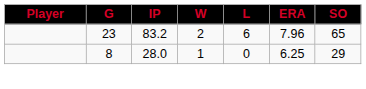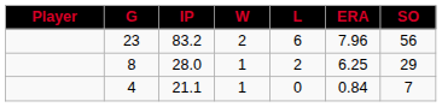23 | SO: 65 -> 56
8 | L: 0 -> 2
+ row: 4 | 21.1 | 1 | 0 | 0.84 | 7
